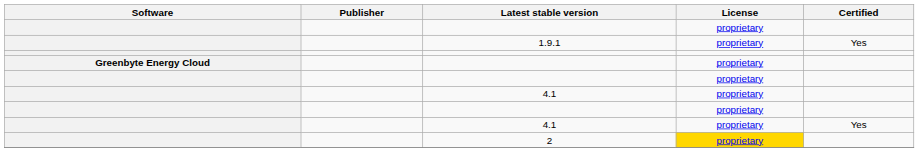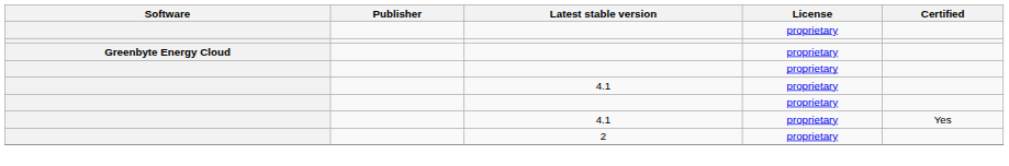- row: 1.9.1 | proprietary | Yes
2 | License: gold background -> no background
